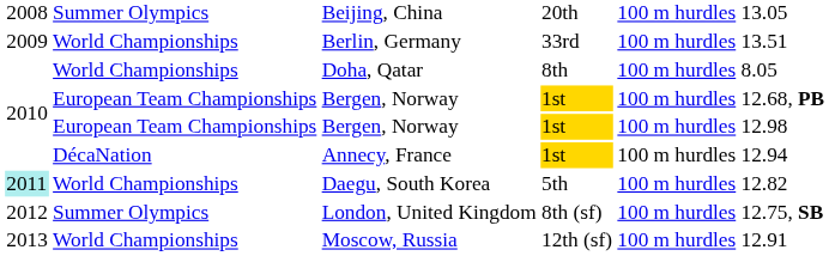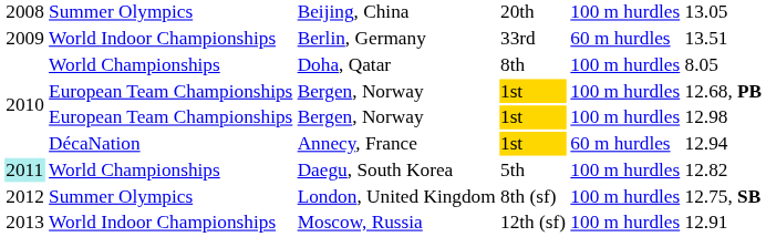Berlin, Germany | column 2: World Championships -> World Indoor Championships
Berlin, Germany | column 5: 100 m hurdles -> 60 m hurdles
Annecy, France | column 5: 100 m hurdles -> 60 m hurdles
Moscow, Russia | column 2: World Championships -> World Indoor Championships
